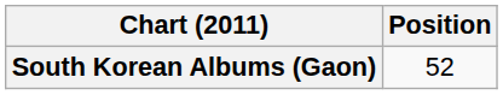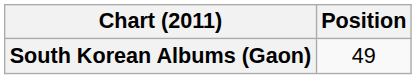South Korean Albums (Gaon) | Position: 52 -> 49
